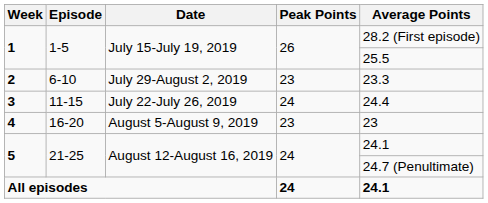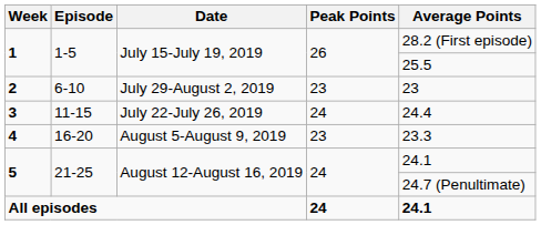2 | Average Points: 23.3 -> 23
4 | Average Points: 23 -> 23.3
